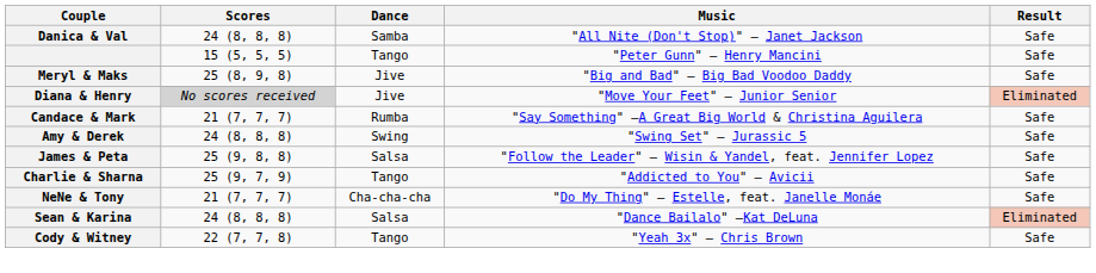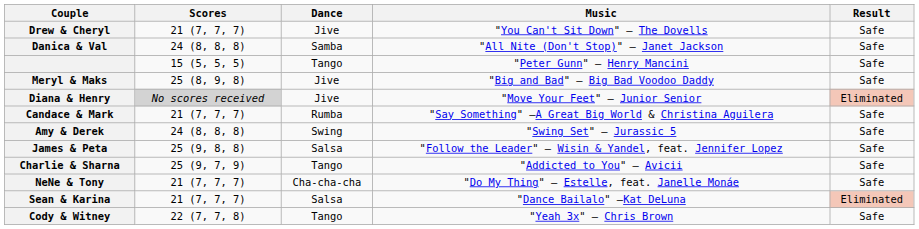+ row: Drew & Cheryl | 21 (7, 7, 7) | Jive | "You Can't Sit Down" — The Dovells | Safe
Sean & Karina | Scores: 24 (8, 8, 8) -> 21 (7, 7, 7)
